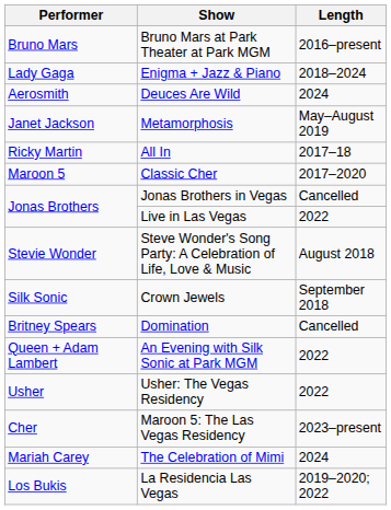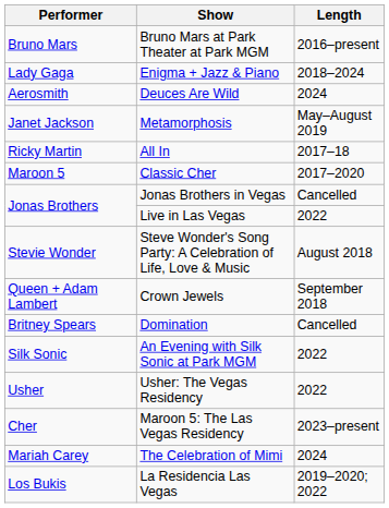Crown Jewels | Performer: Silk Sonic -> Queen + Adam Lambert
An Evening with Silk Sonic at Park MGM | Performer: Queen + Adam Lambert -> Silk Sonic
